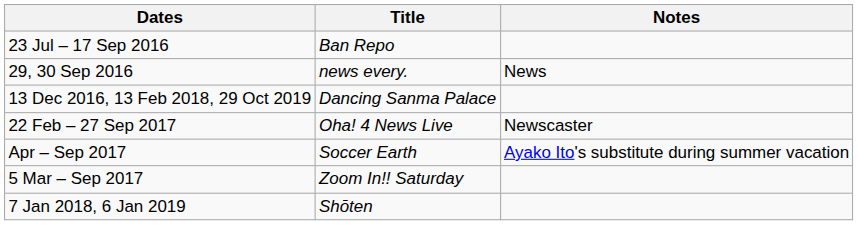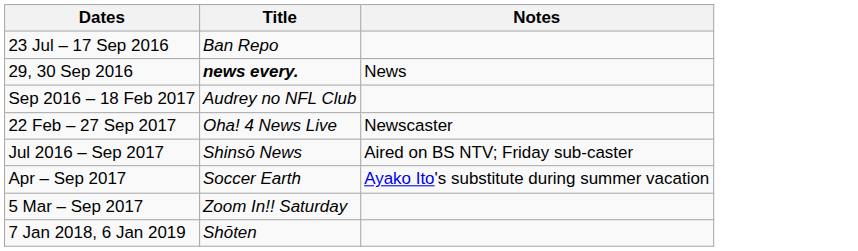29, 30 Sep 2016 | Title: normal -> bold
- row: 13 Dec 2016, 13 Feb 2018, 29 Oct 2019 | Dancing Sanma Palace
+ row: Sep 2016 – 18 Feb 2017 | Audrey no NFL Club
+ row: Jul 2016 – Sep 2017 | Shinsō News | Aired on BS NTV; Friday sub-caster
